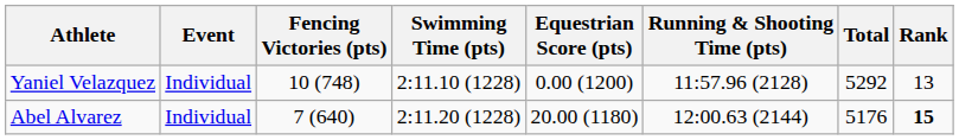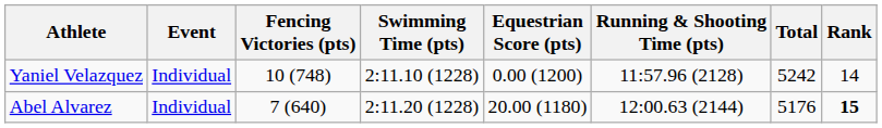Yaniel Velazquez | Total: 5292 -> 5242
Yaniel Velazquez | Rank: 13 -> 14
